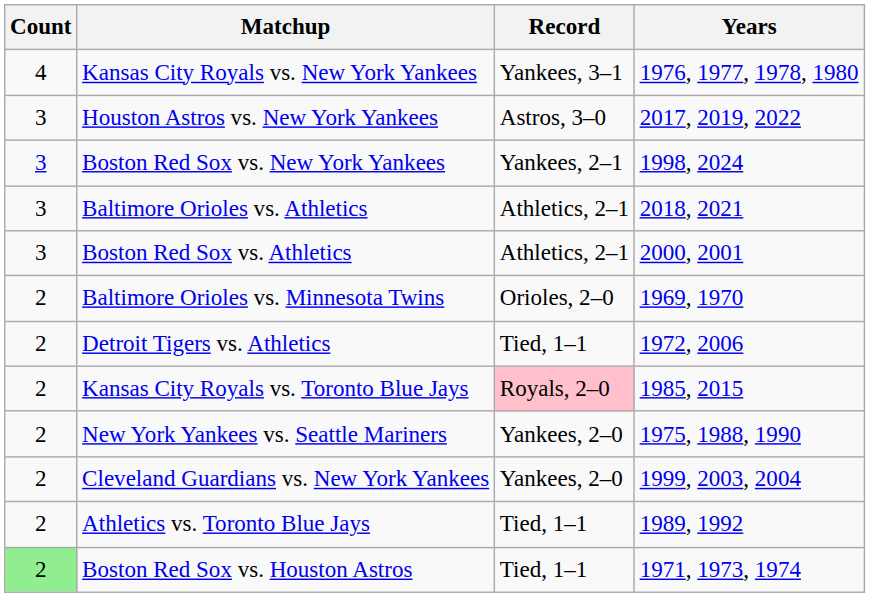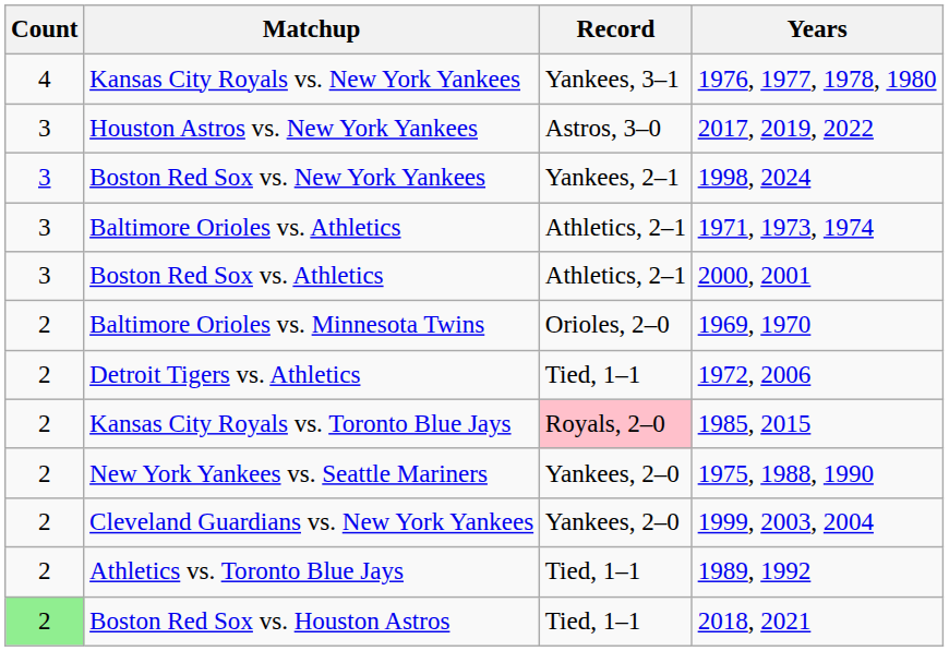Baltimore Orioles vs. Athletics | Years: 2018, 2021 -> 1971, 1973, 1974
Boston Red Sox vs. Houston Astros | Years: 1971, 1973, 1974 -> 2018, 2021
